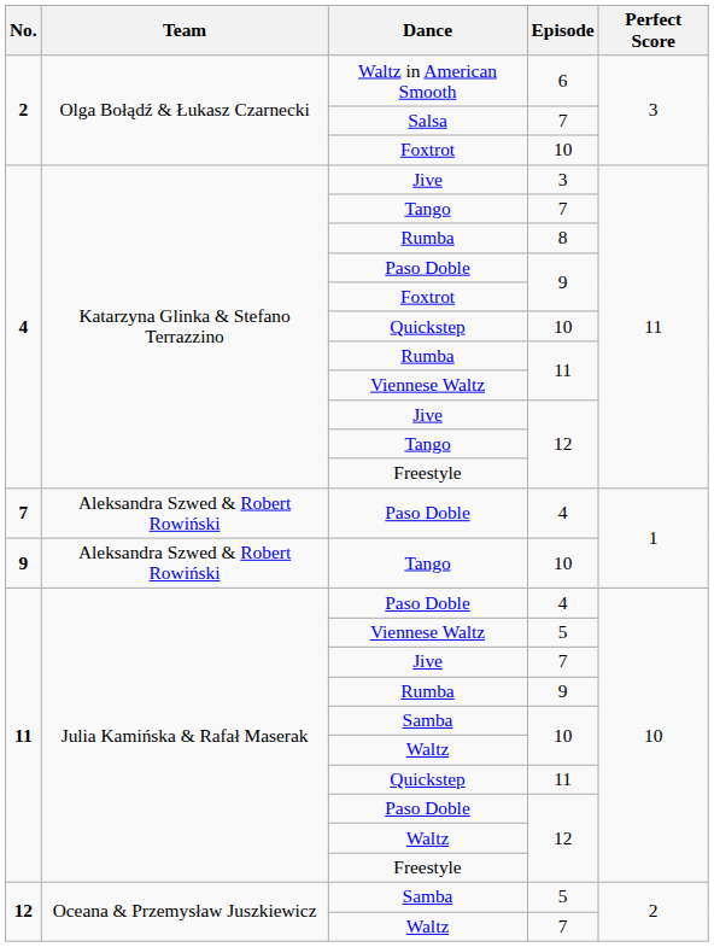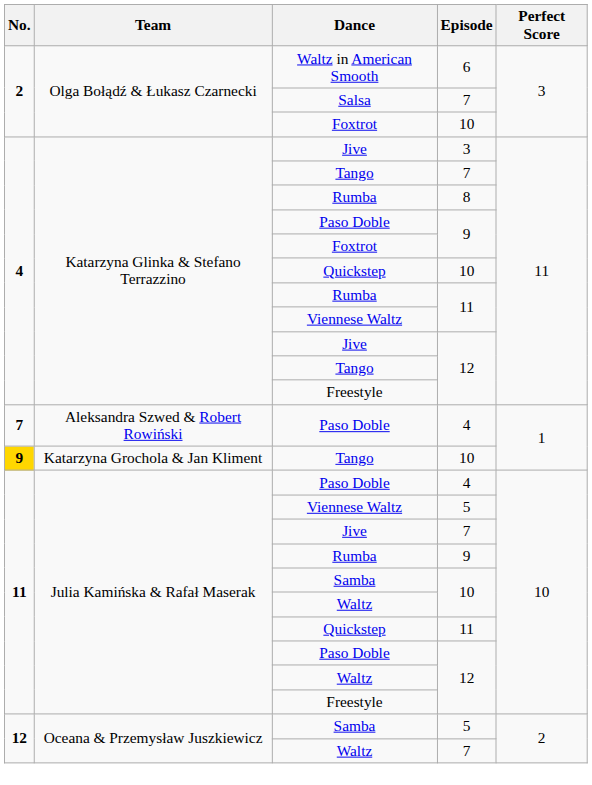Tango / 10 | No.: no background -> gold background
Tango / 10 | Team: Aleksandra Szwed & Robert Rowiński -> Katarzyna Grochola & Jan Kliment
